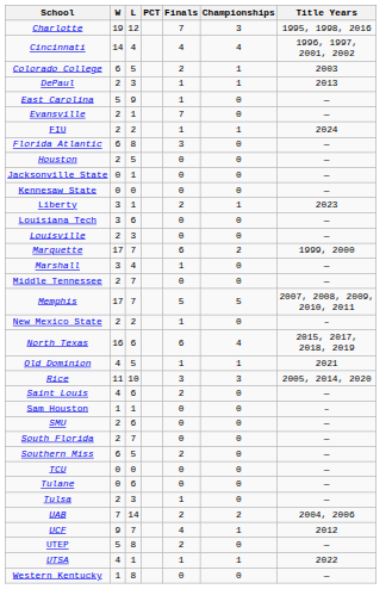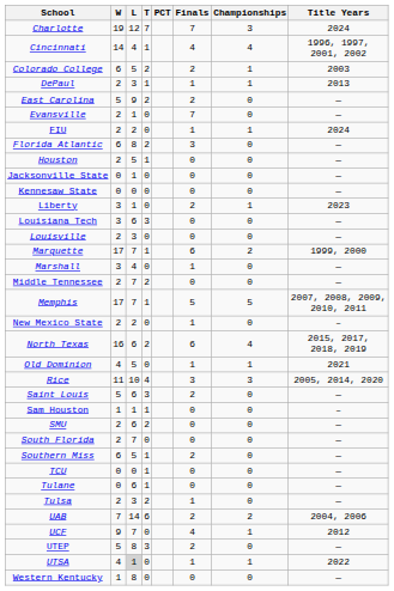+ column: T | 7 | 1 | 2 | 1 | 2 | 0 | 0 | 2 | 1 | 0 | 0 | 0 | 3 | 0 | 1 | 0 | 2 | 1 | 0 | 2 | 0 | 4 | 3 | 1 | 2 | 0 | 1 | 1 | 1 | 2 | 6 | 0 | 3 | 0 | 0
Charlotte | Title Years: 1995, 1998, 2016 -> 2024
East Carolina | Finals: 1 -> 2
Saint Louis | W: 4 -> 5
UTSA | L: no background -> lightgrey background
